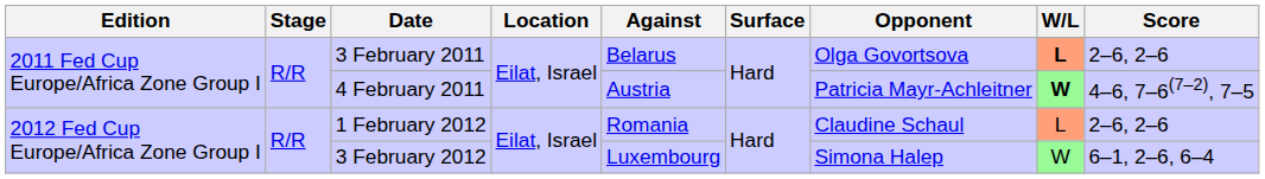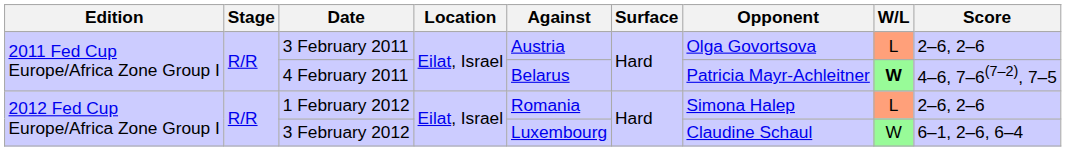3 February 2011 | Against: Belarus -> Austria
3 February 2011 | W/L: bold -> normal
4 February 2011 | Against: Austria -> Belarus
1 February 2012 | Opponent: Claudine Schaul -> Simona Halep
3 February 2012 | Opponent: Simona Halep -> Claudine Schaul
